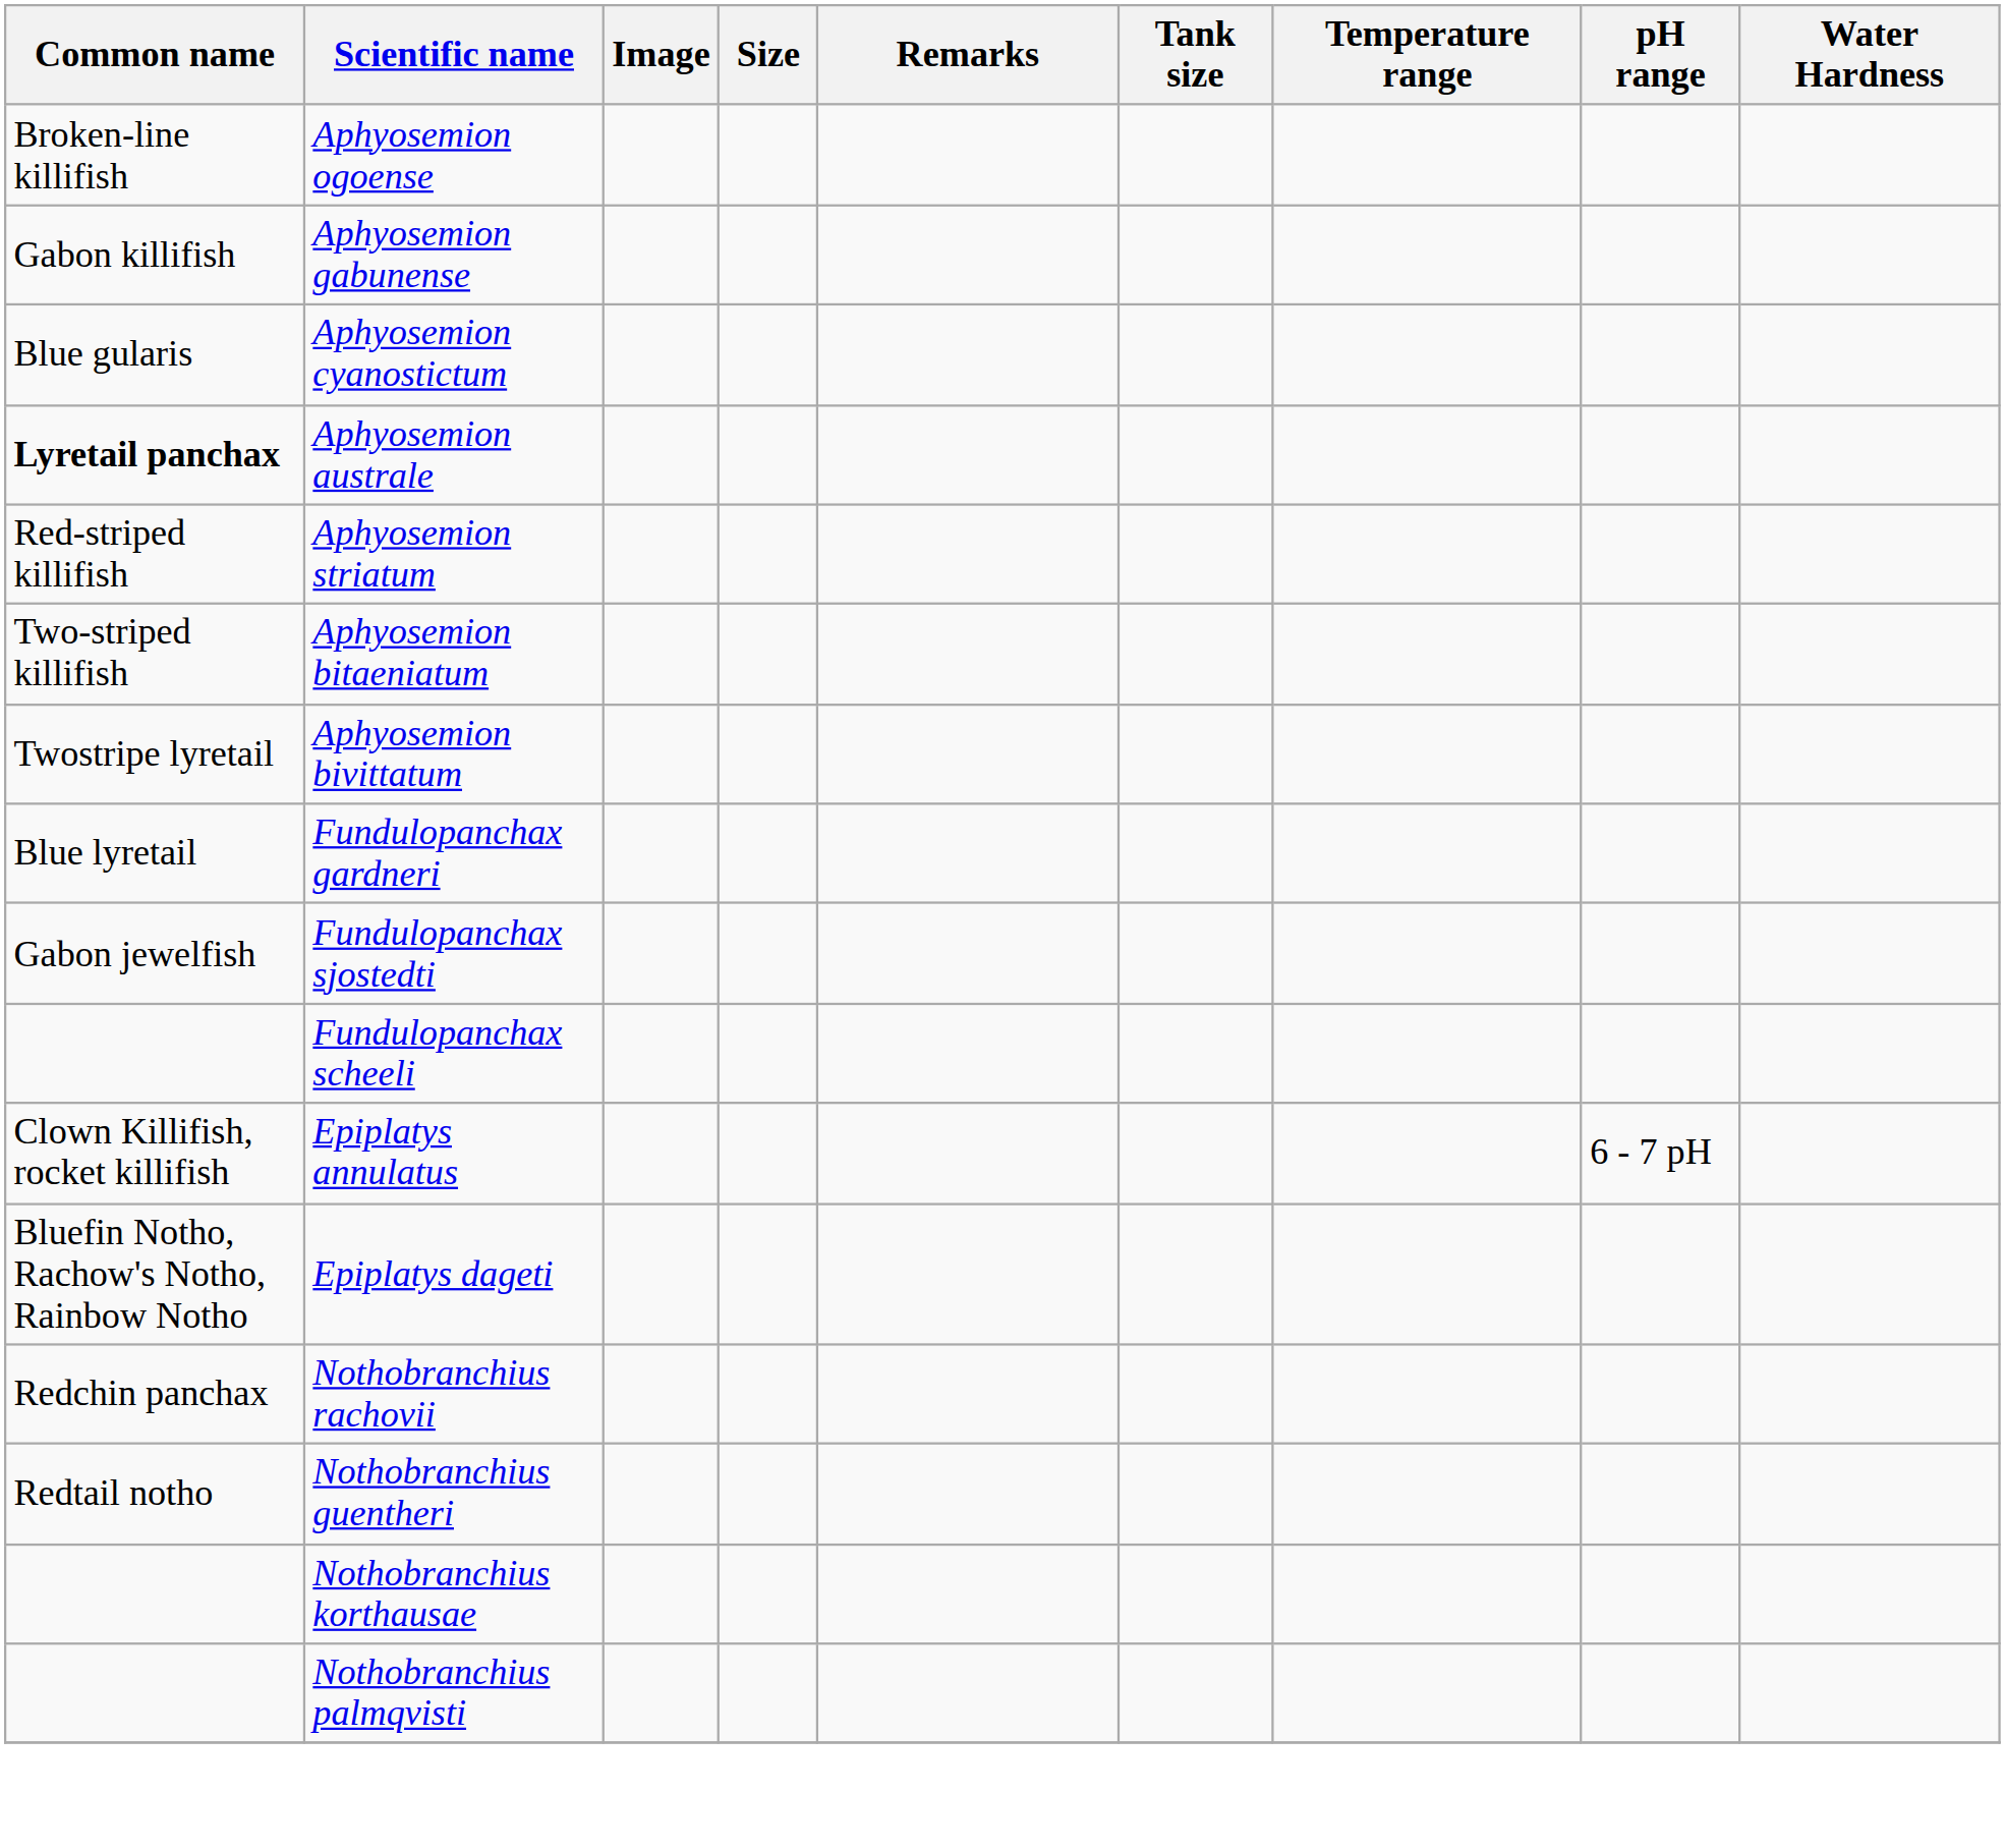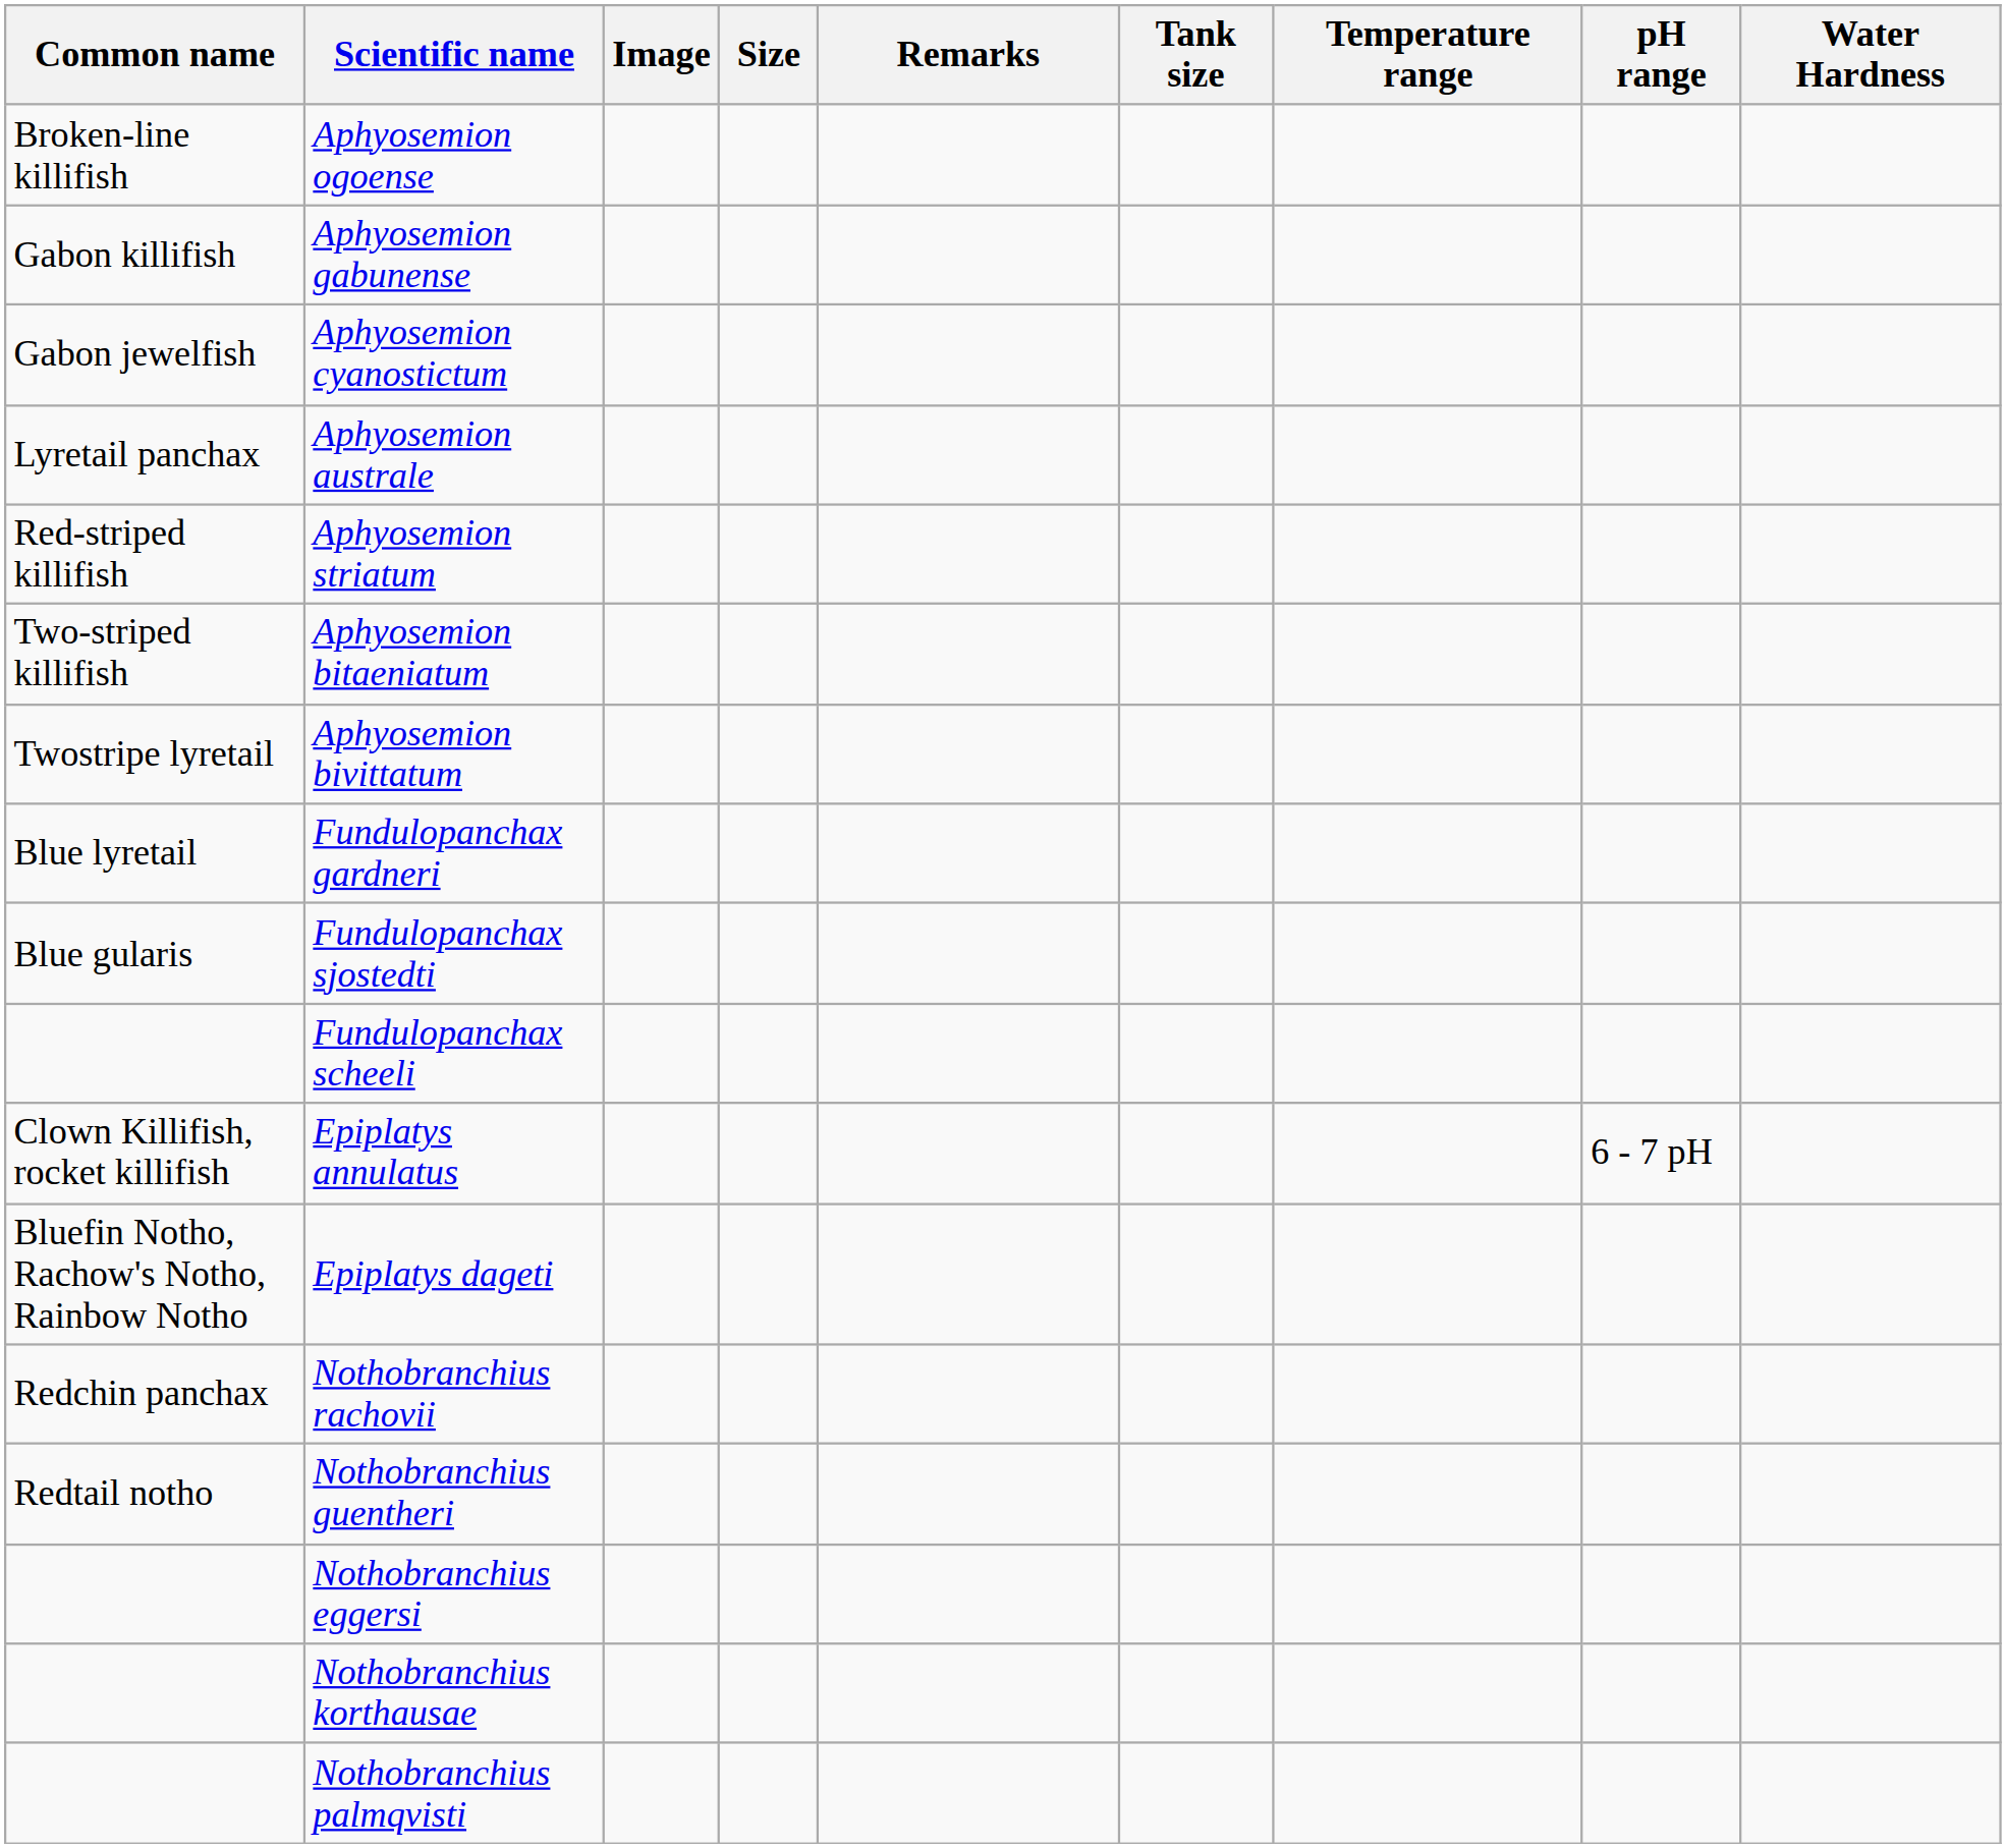Aphyosemion cyanostictum | Common name: Blue gularis -> Gabon jewelfish
Aphyosemion australe | Common name: bold -> normal
Fundulopanchax sjostedti | Common name: Gabon jewelfish -> Blue gularis
+ row: Nothobranchius eggersi
